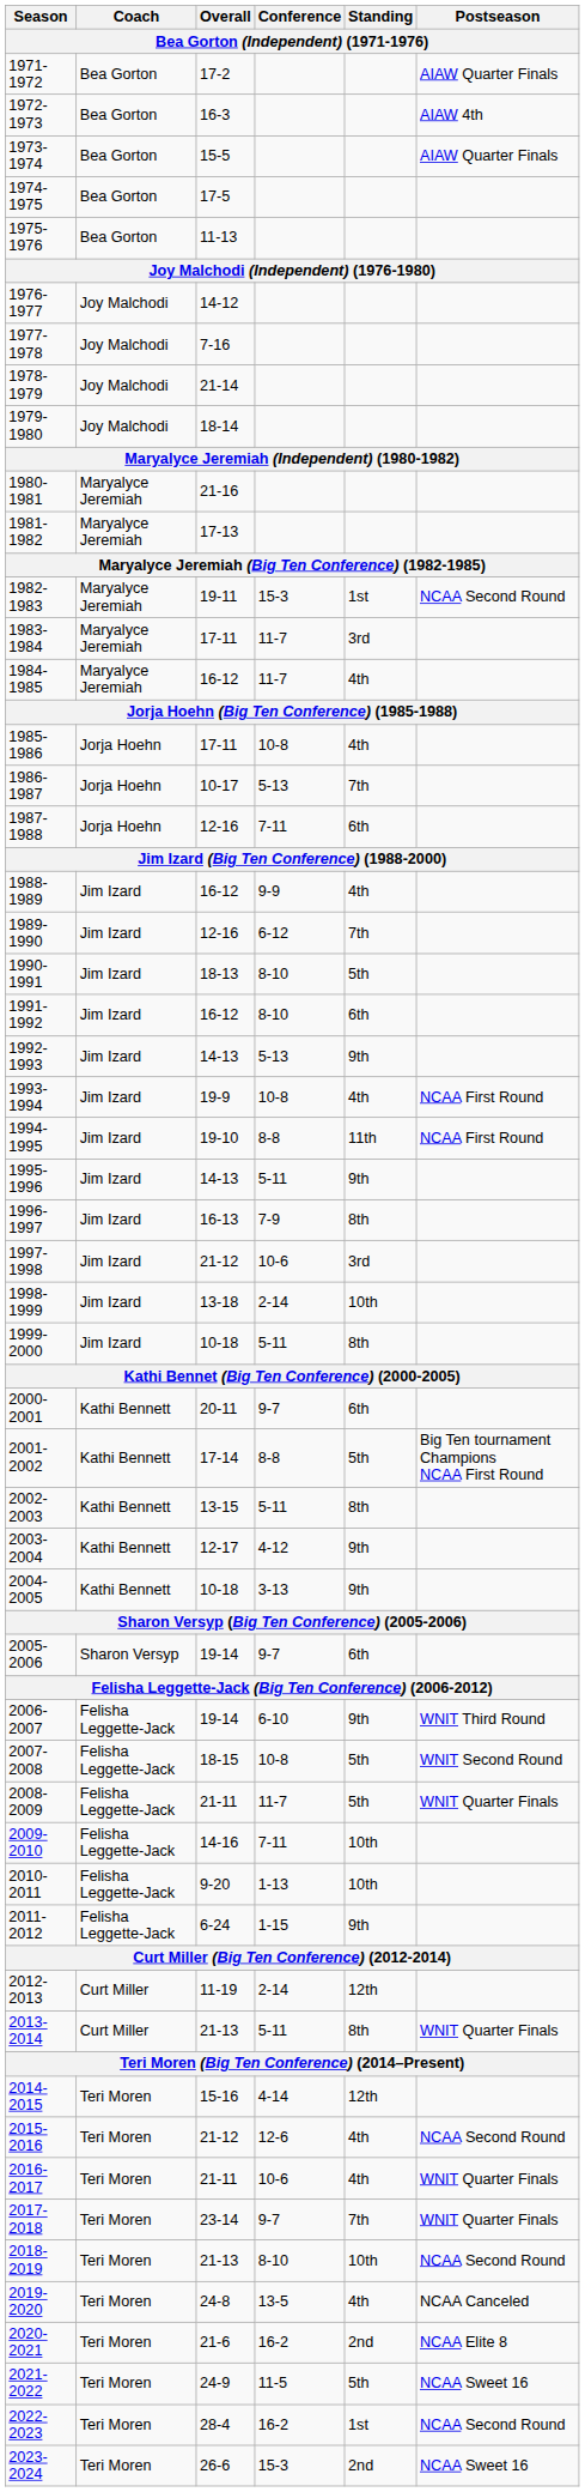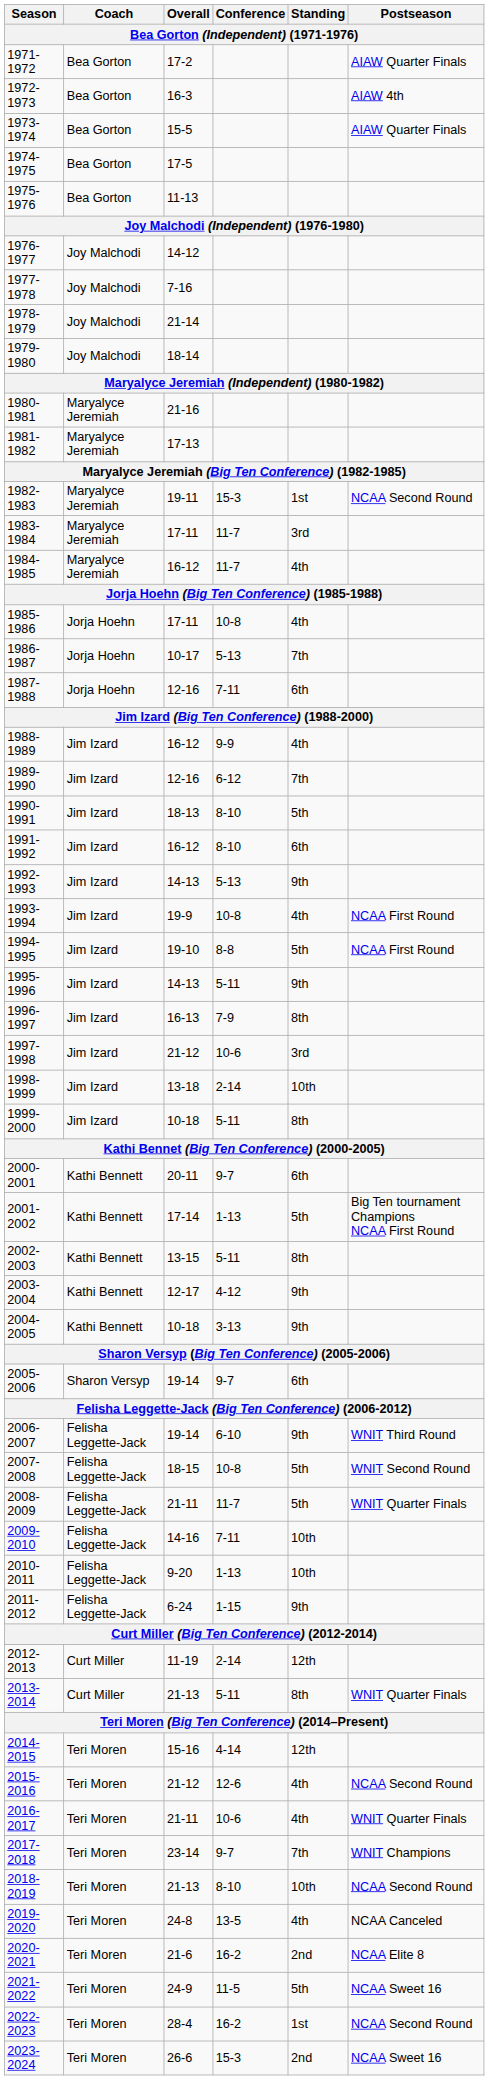1994-1995 | Standing: 11th -> 5th
2001-2002 | Conference: 8-8 -> 1-13
2017-2018 | Postseason: WNIT Quarter Finals -> WNIT Champions
